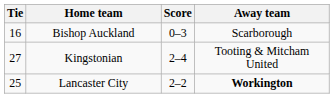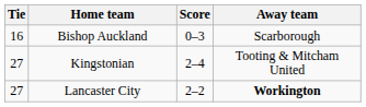Lancaster City | Tie: 25 -> 27
